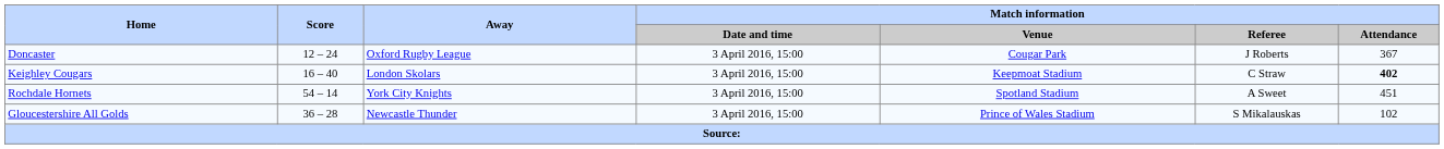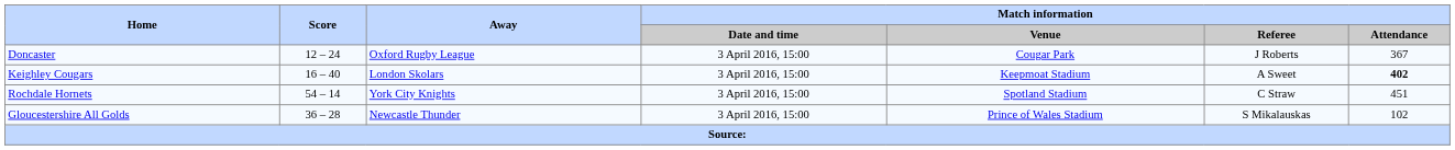Keighley Cougars | Match information / Referee: C Straw -> A Sweet
Rochdale Hornets | Match information / Referee: A Sweet -> C Straw
